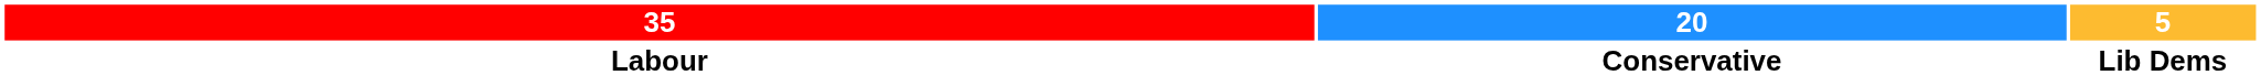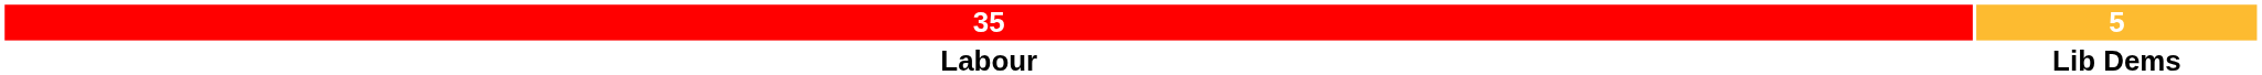- column: 20 | Conservative
